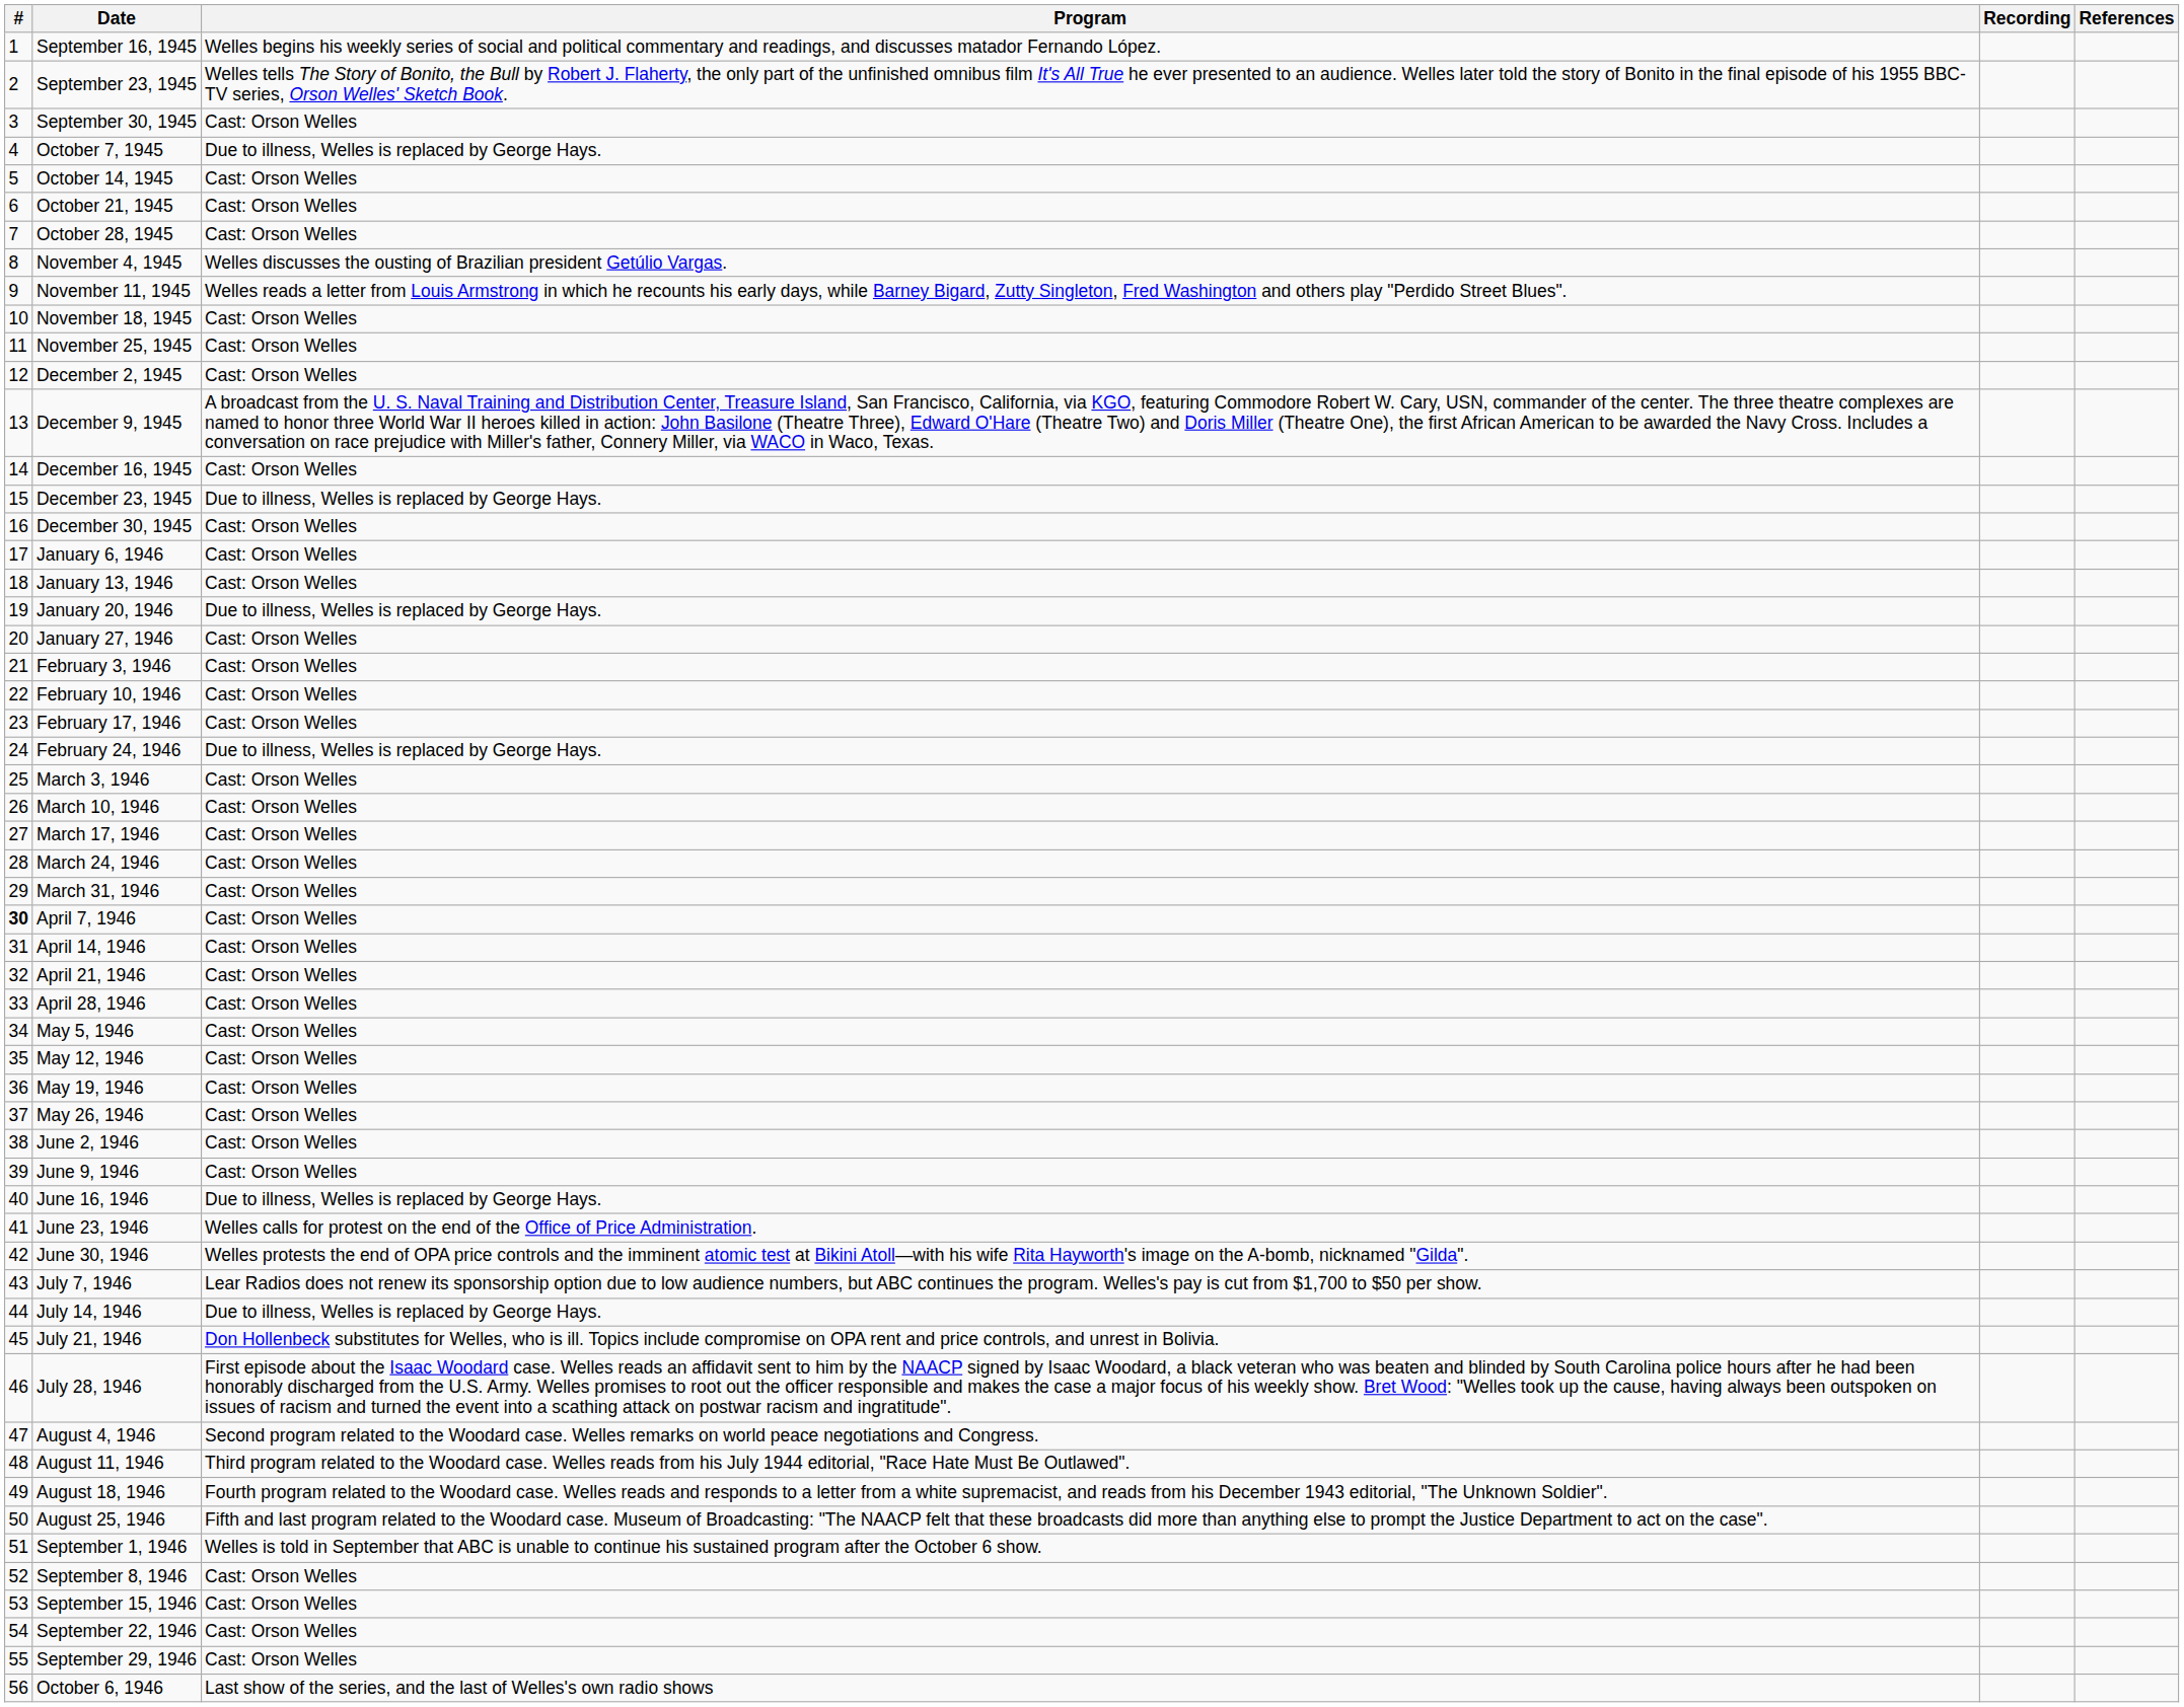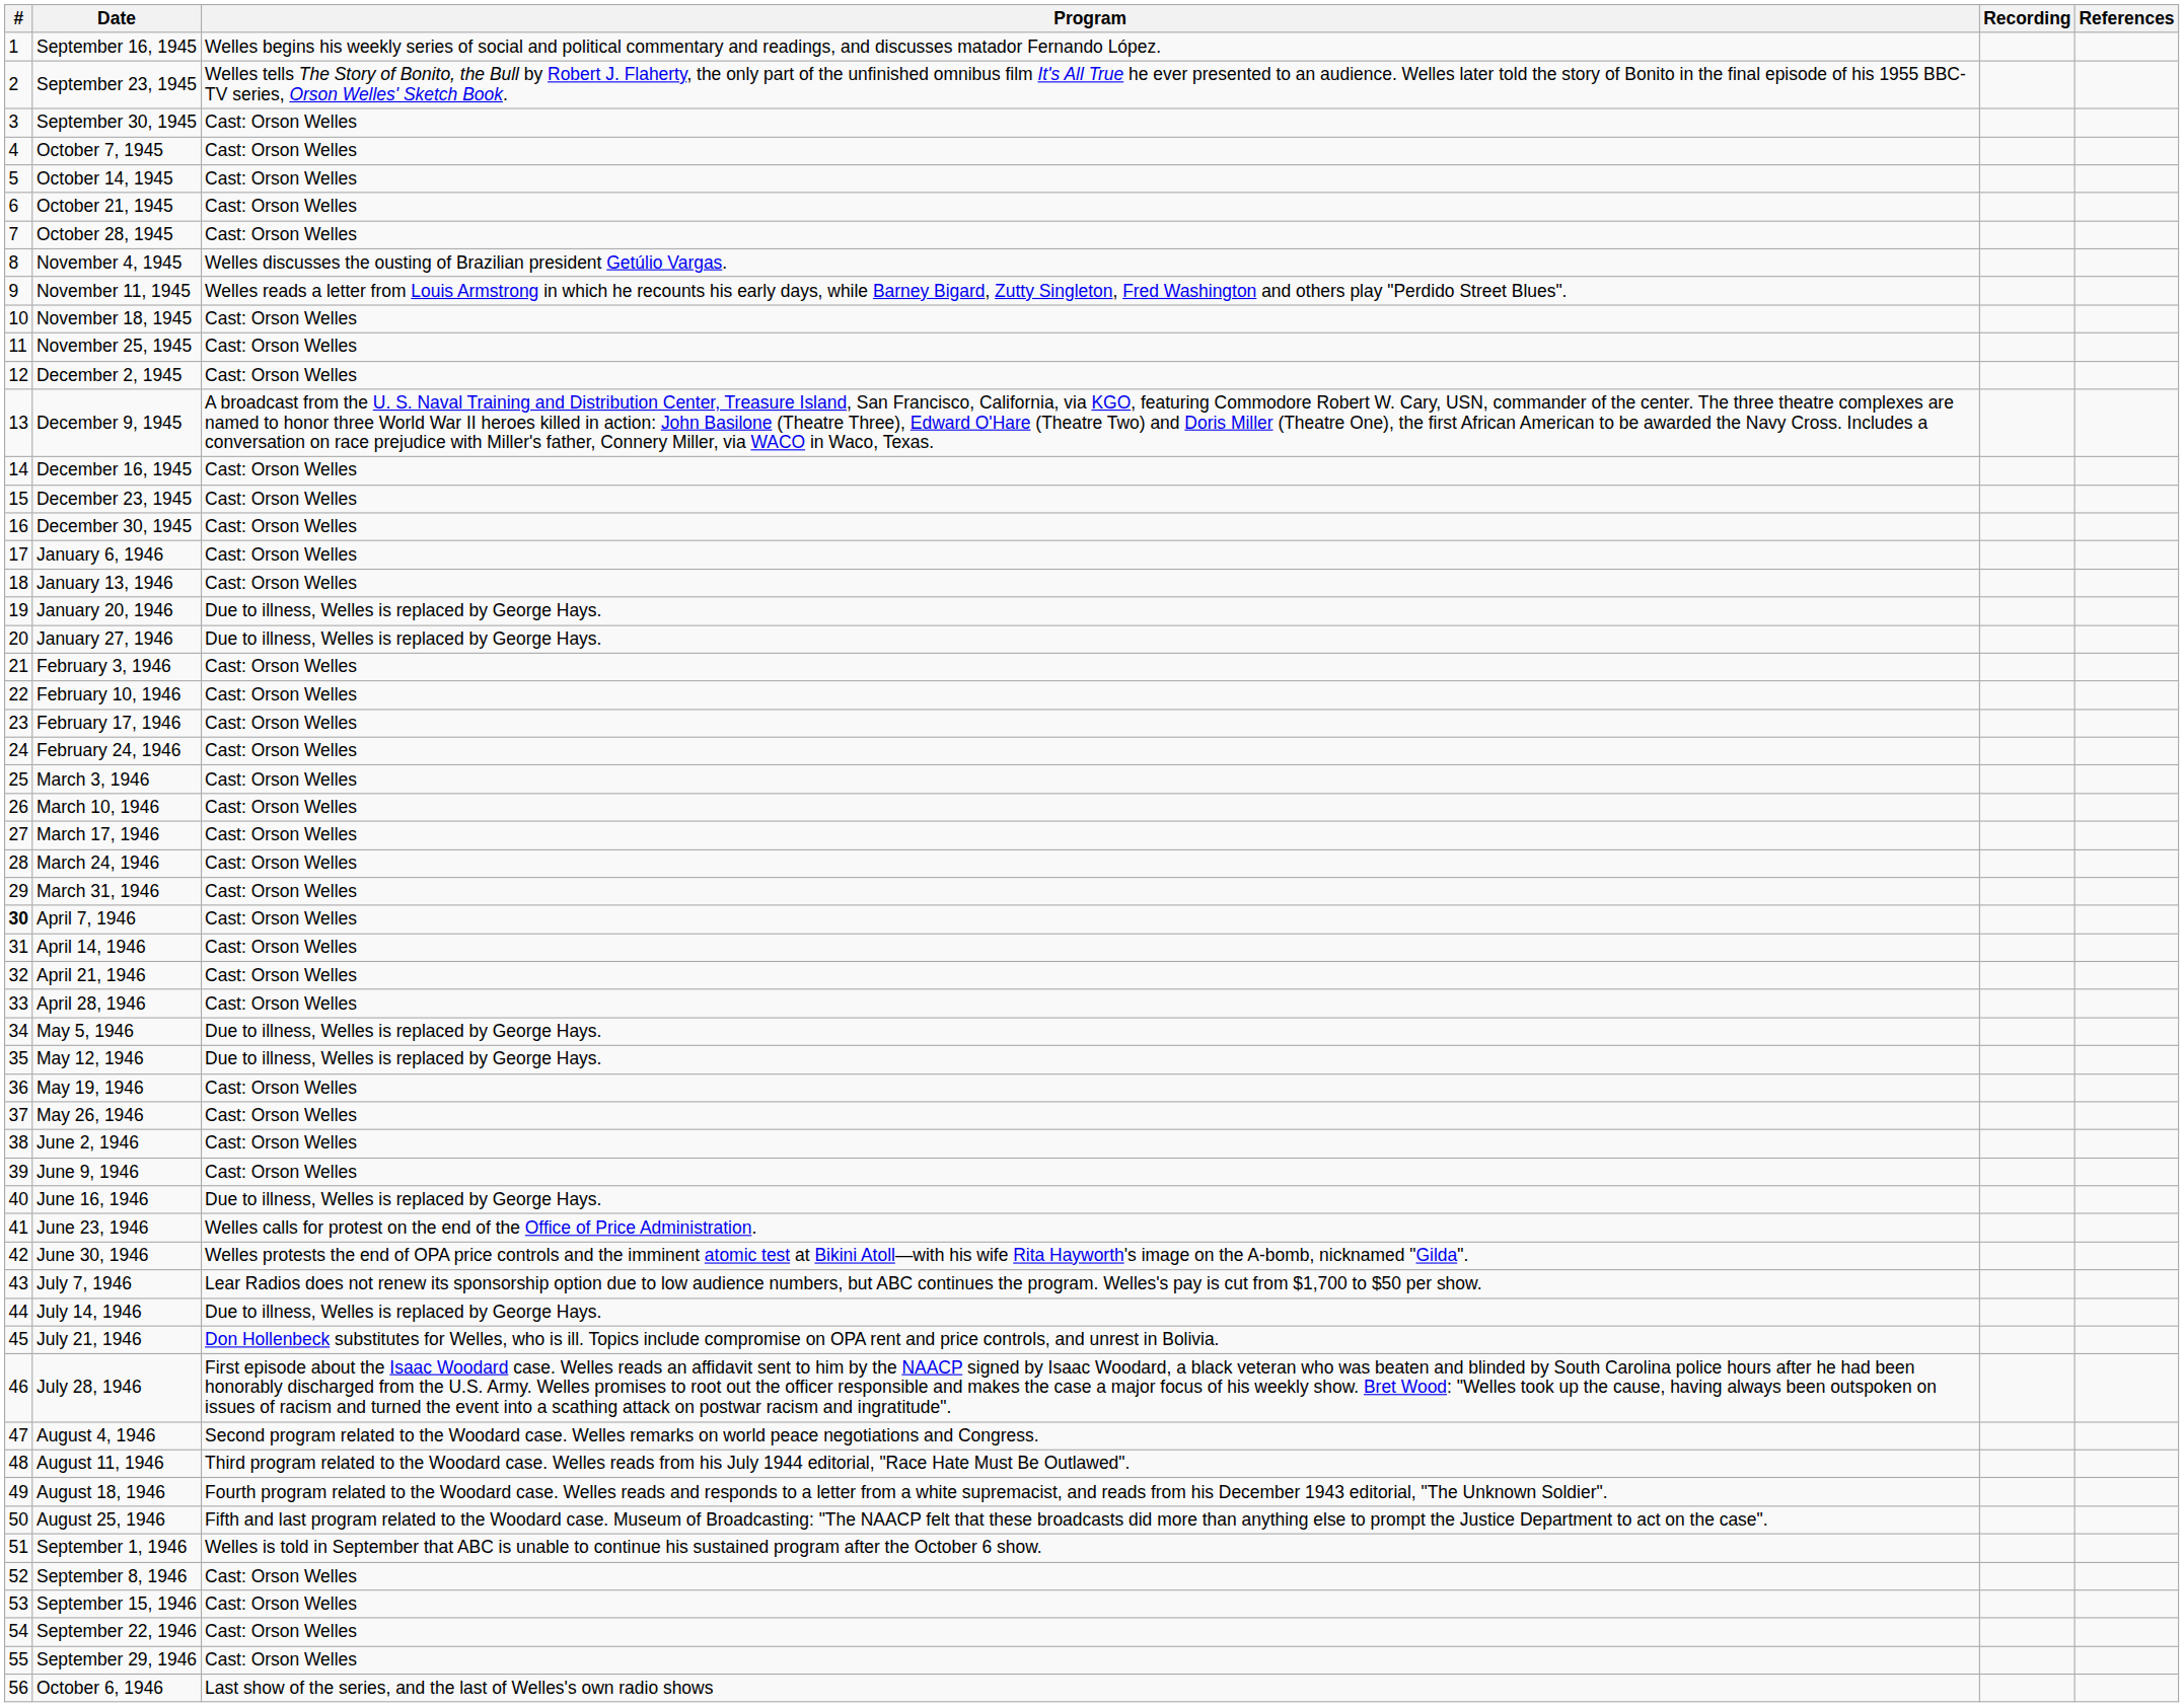October 7, 1945 | Program: Due to illness, Welles is replaced by George Hays. -> Cast: Orson Welles
December 23, 1945 | Program: Due to illness, Welles is replaced by George Hays. -> Cast: Orson Welles
January 27, 1946 | Program: Cast: Orson Welles -> Due to illness, Welles is replaced by George Hays.
February 24, 1946 | Program: Due to illness, Welles is replaced by George Hays. -> Cast: Orson Welles
May 5, 1946 | Program: Cast: Orson Welles -> Due to illness, Welles is replaced by George Hays.
May 12, 1946 | Program: Cast: Orson Welles -> Due to illness, Welles is replaced by George Hays.
